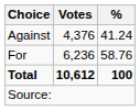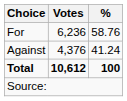rows swapped: For <-> Against
